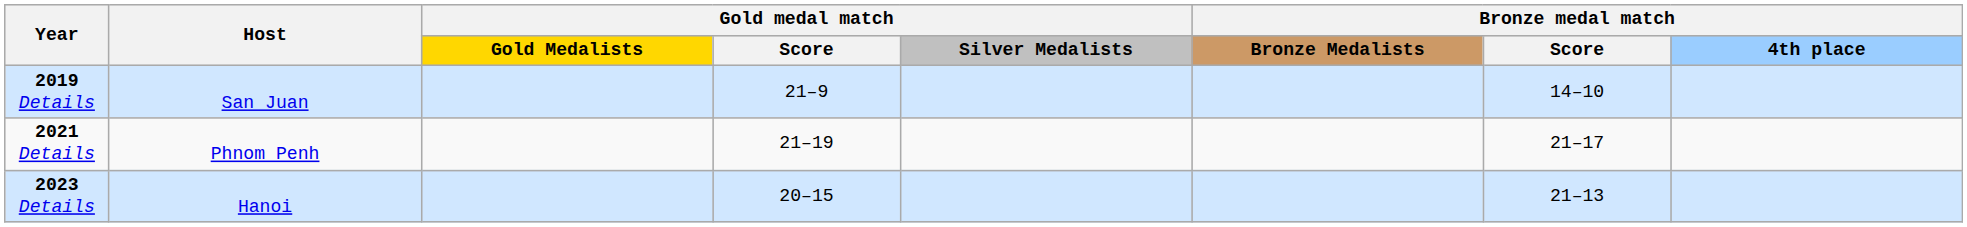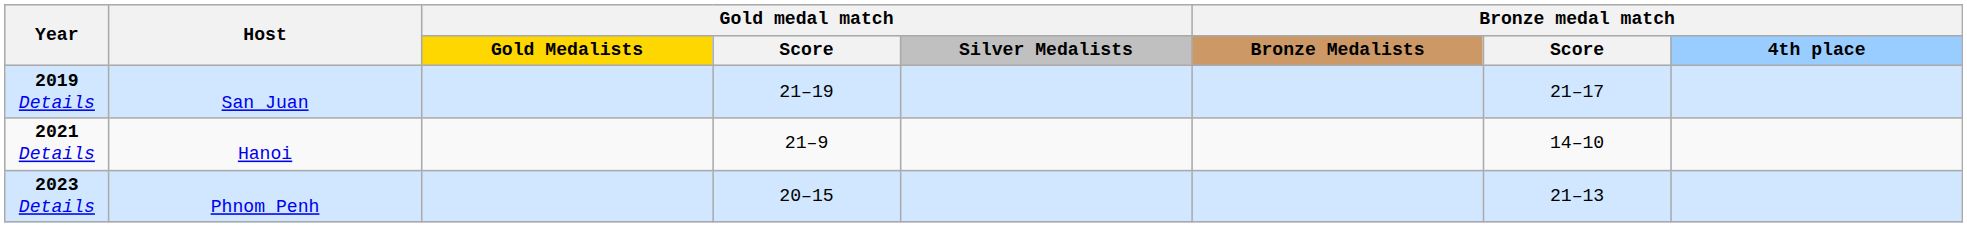2019 Details | Gold medal match / Score: 21–9 -> 21–19
2019 Details | Bronze medal match / Score: 14–10 -> 21–17
2021 Details | Host: Phnom Penh -> Hanoi
2021 Details | Gold medal match / Score: 21–19 -> 21–9
2021 Details | Bronze medal match / Score: 21–17 -> 14–10
2023 Details | Host: Hanoi -> Phnom Penh
